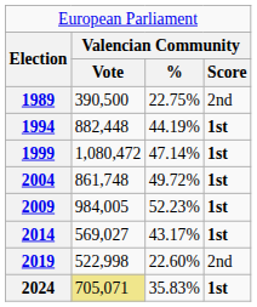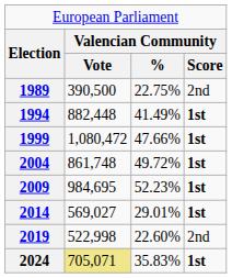1994 | column 3: 44.19% -> 41.49%
1999 | column 3: 47.14% -> 47.66%
2009 | column 2: 984,005 -> 984,695
2014 | column 3: 43.17% -> 29.01%
